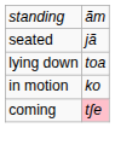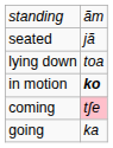in motion | column 2: normal -> bold
+ row: going | ka
